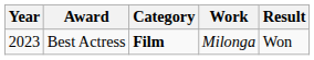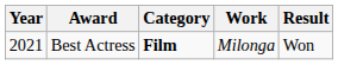Best Actress | Year: 2023 -> 2021
